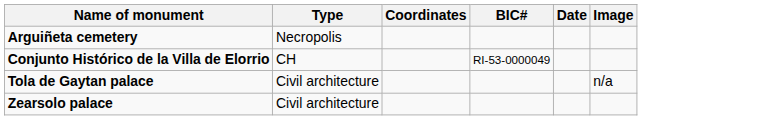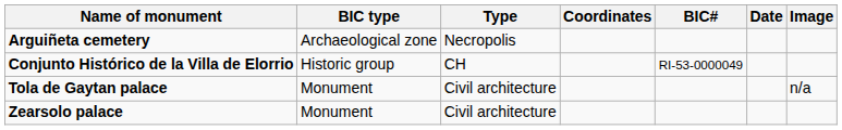+ column: BIC type | Archaeological zone | Historic group | Monument | Monument
